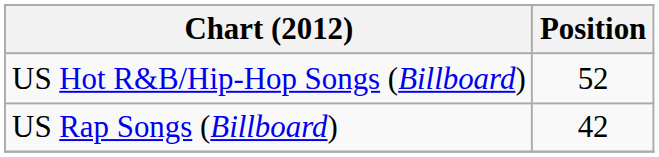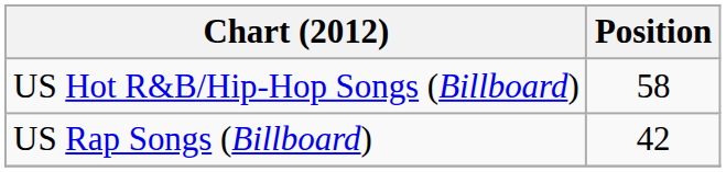US Hot R&B/Hip-Hop Songs (Billboard) | Position: 52 -> 58
